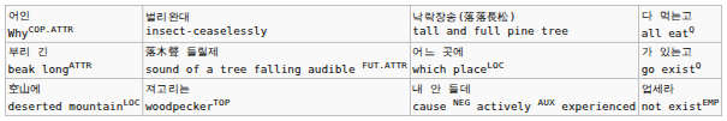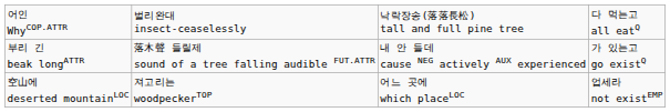부리 긴 beak longATTR | column 3: 어느 곳에 which placeLOC -> 내 안 들데 cause NEG actively AUX experienced
空山에 deserted mountainLOC | column 3: 내 안 들데 cause NEG actively AUX experienced -> 어느 곳에 which placeLOC
